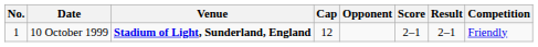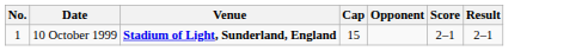- column: Competition | Friendly
10 October 1999 | Cap: 12 -> 15
